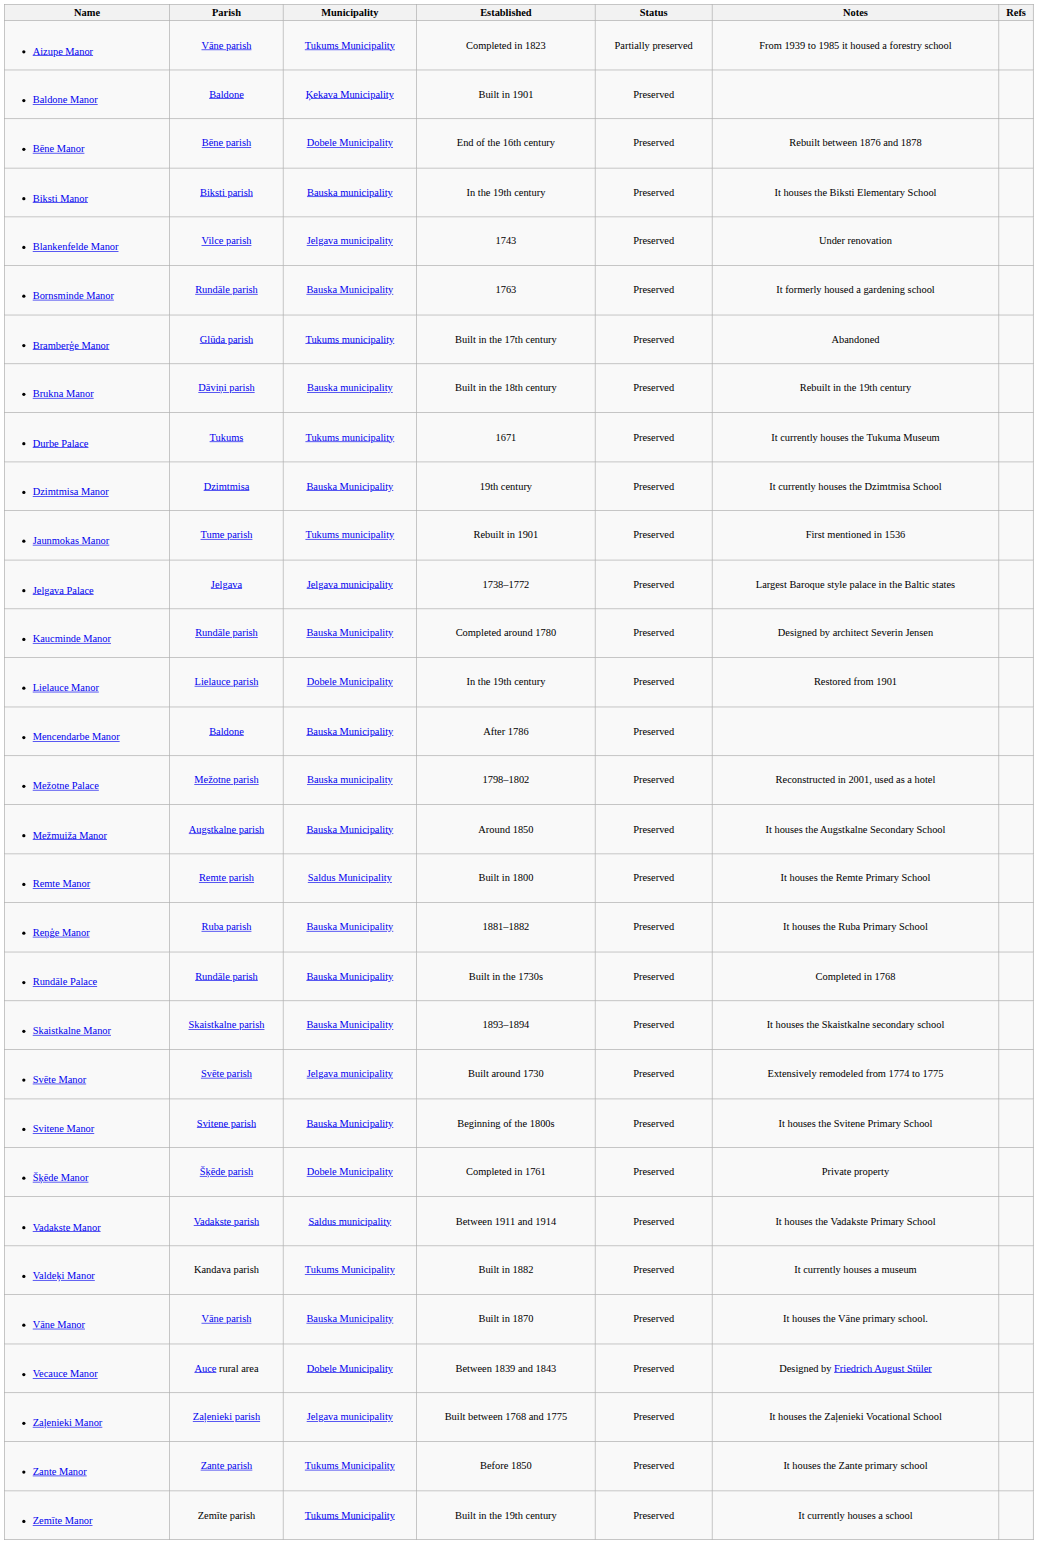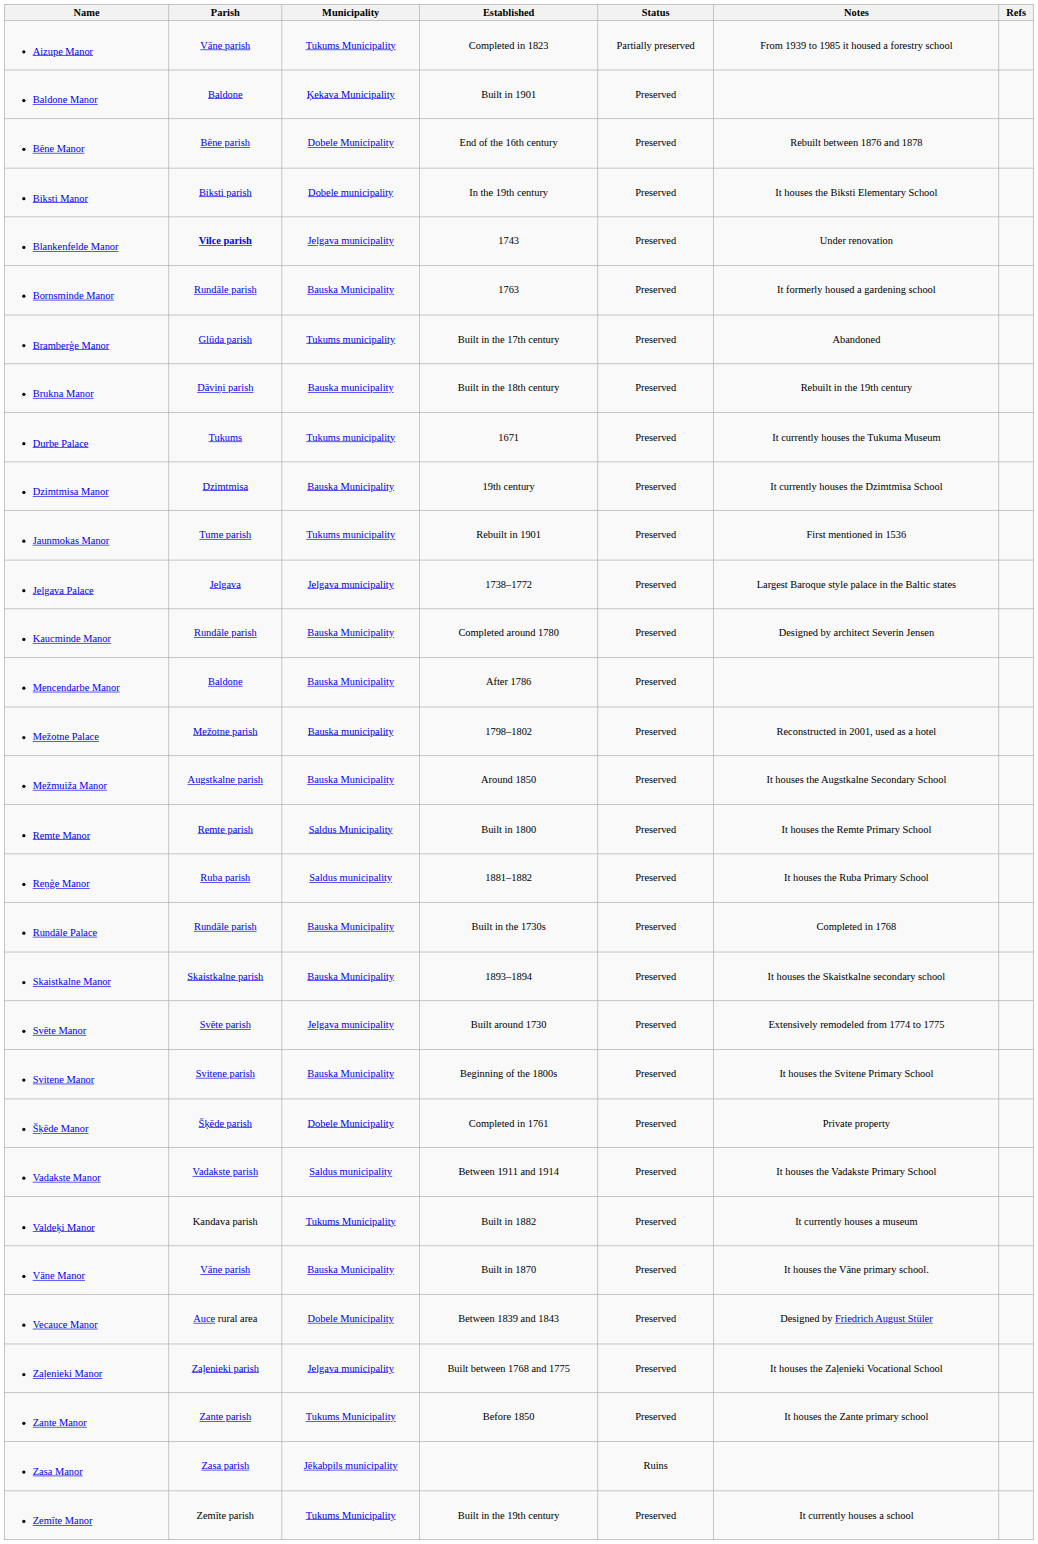Biksti Manor | Municipality: Bauska municipality -> Dobele municipality
Blankenfelde Manor | Parish: normal -> bold
- row: Lielauce Manor | Lielauce parish | Dobele Municipality | In the 19th century | Preserved | Restored from 1901
Reņģe Manor | Municipality: Bauska Municipality -> Saldus municipality
+ row: Zasa Manor | Zasa parish | Jēkabpils municipality | Ruins
